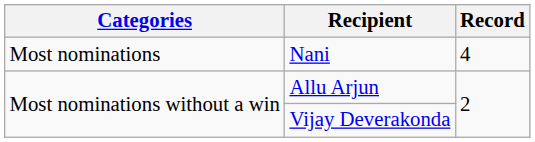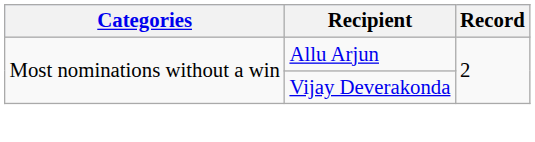- row: Most nominations | Nani | 4
